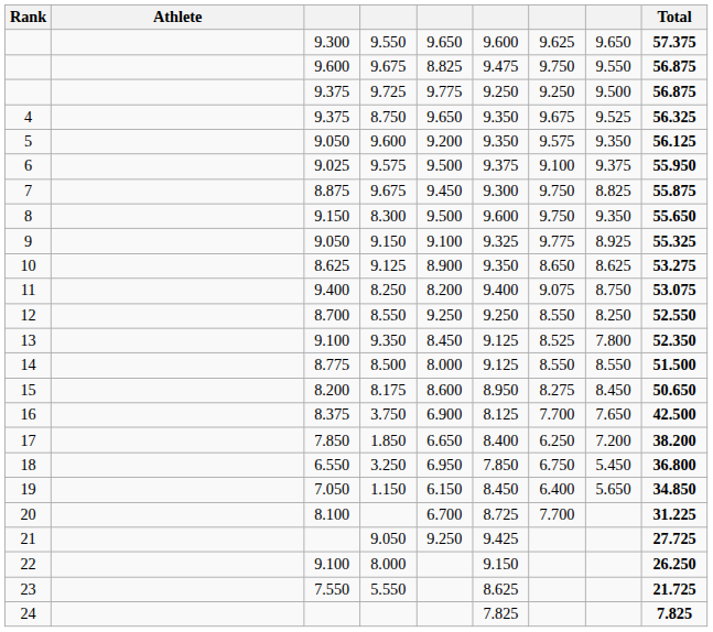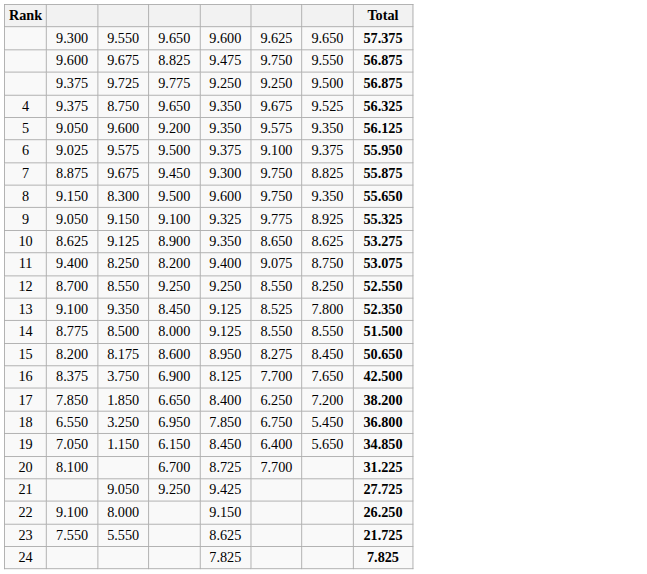- column: Athlete
